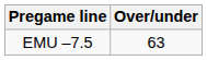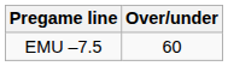EMU –7.5 | Over/under: 63 -> 60
